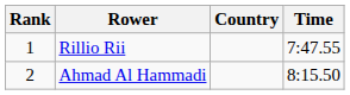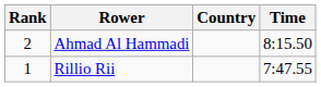rows swapped: Rillio Rii <-> Ahmad Al Hammadi
